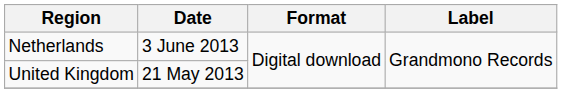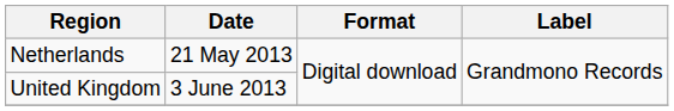Netherlands | Date: 3 June 2013 -> 21 May 2013
United Kingdom | Date: 21 May 2013 -> 3 June 2013
